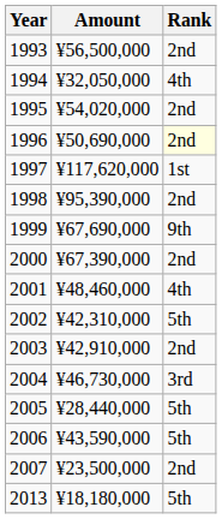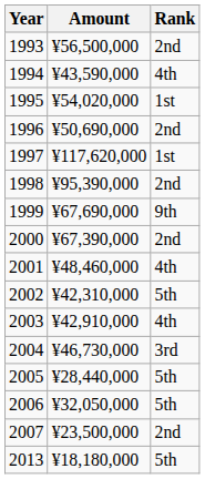1994 | Amount: ¥32,050,000 -> ¥43,590,000
1995 | Rank: 2nd -> 1st
1996 | Rank: lightyellow background -> no background
2003 | Rank: 2nd -> 4th
2006 | Amount: ¥43,590,000 -> ¥32,050,000
